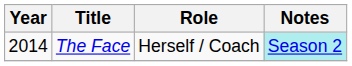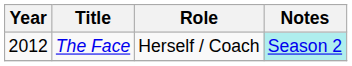The Face | Year: 2014 -> 2012
